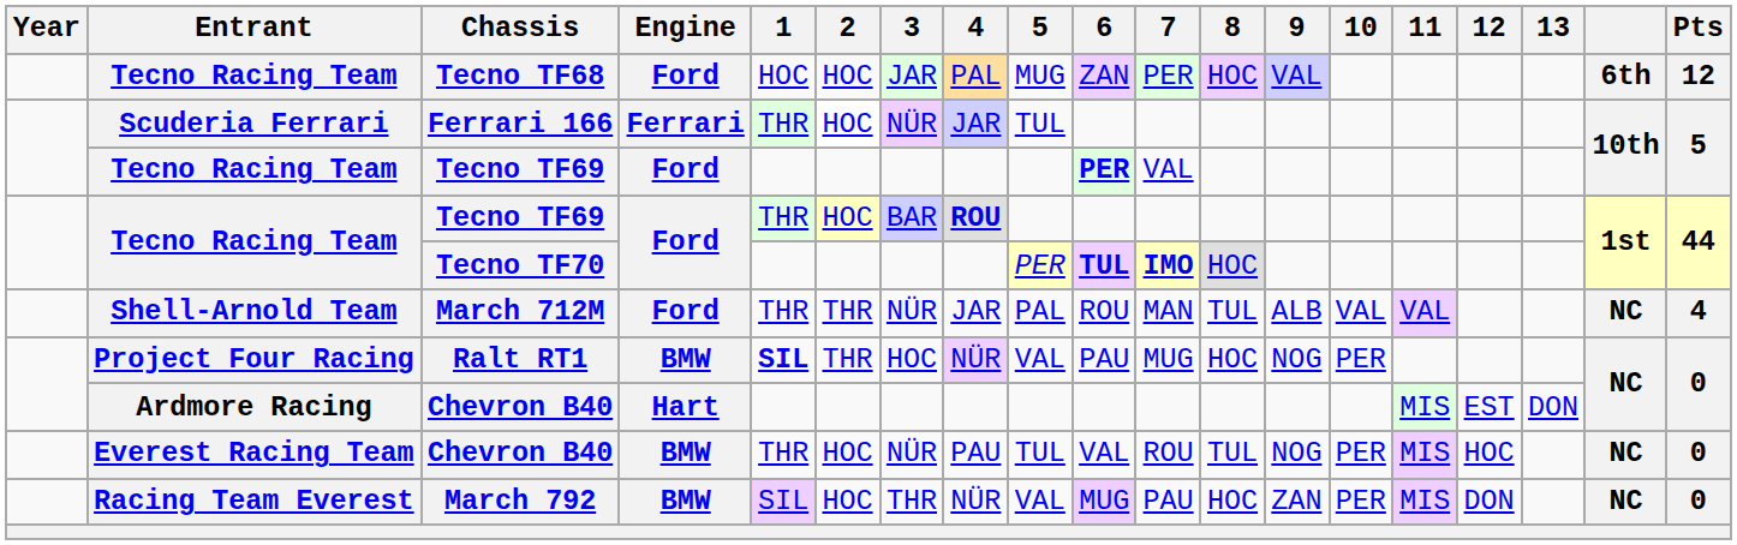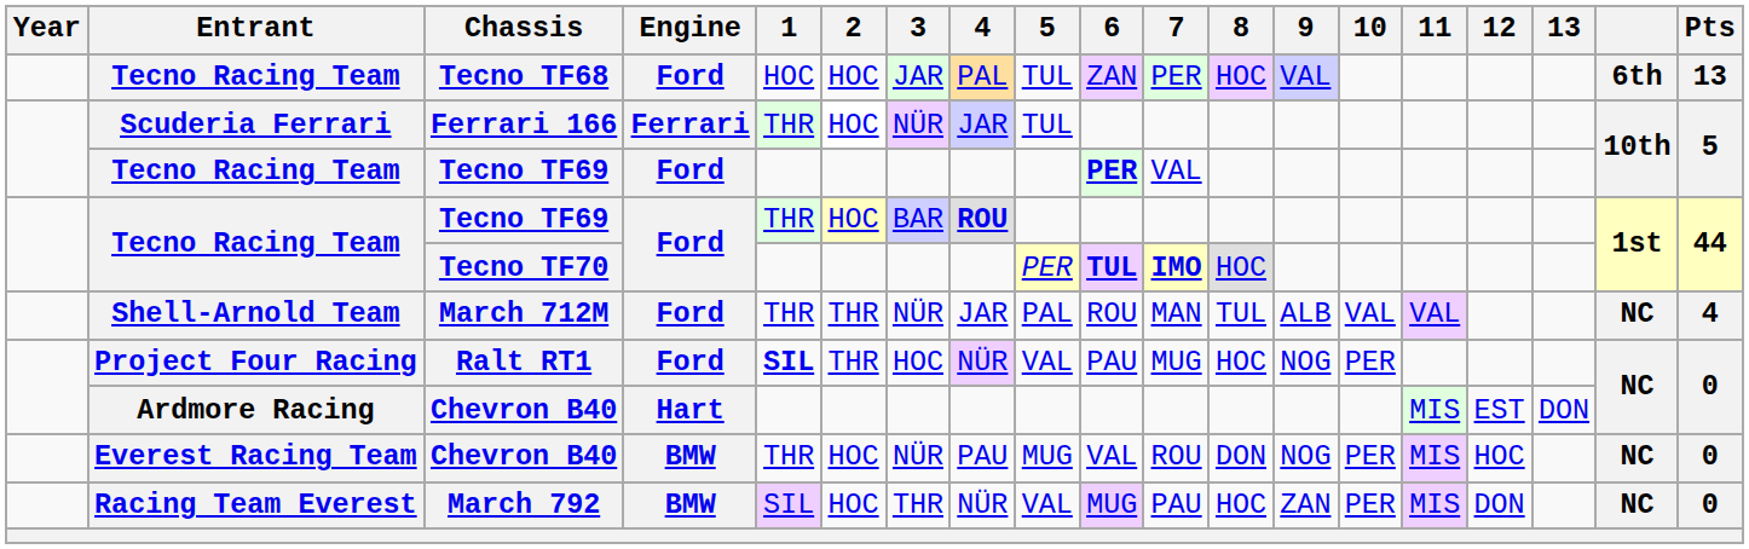Tecno TF68 | 5: MUG -> TUL
Tecno TF68 | Pts: 12 -> 13
Ralt RT1 | Engine: BMW -> Ford
Everest Racing Team / Chevron B40 | 5: TUL -> MUG
Everest Racing Team / Chevron B40 | 8: TUL -> DON
